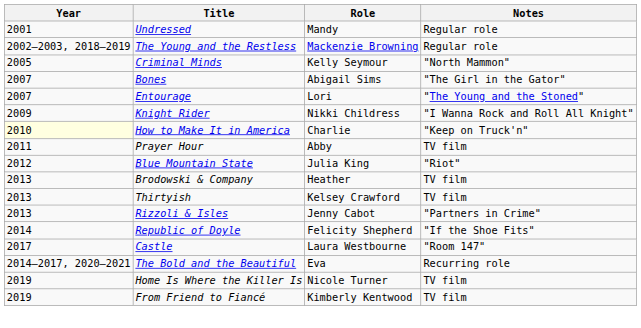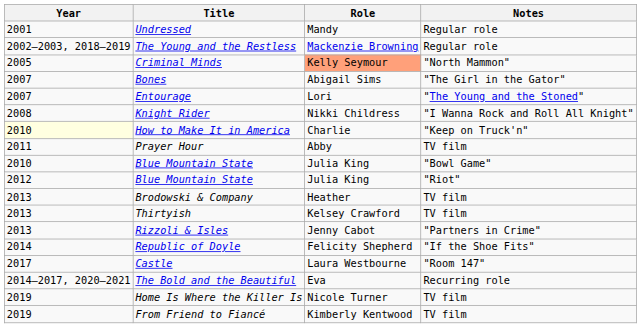Criminal Minds | Role: no background -> lightsalmon background
Knight Rider | Year: 2009 -> 2008
+ row: 2010 | Blue Mountain State | Julia King | "Bowl Game"
